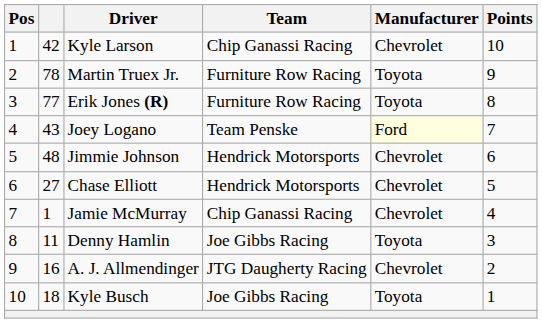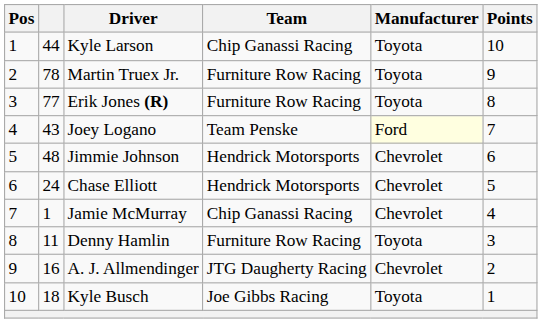Kyle Larson | column 2: 42 -> 44
Kyle Larson | Manufacturer: Chevrolet -> Toyota
Chase Elliott | column 2: 27 -> 24
Denny Hamlin | Team: Joe Gibbs Racing -> Furniture Row Racing
